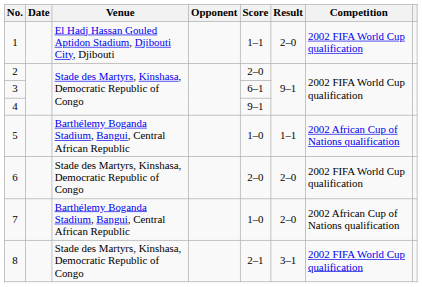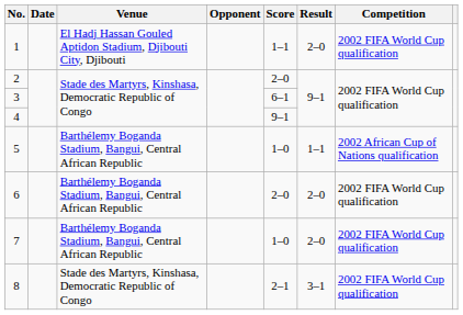6 | Venue: Stade des Martyrs, Kinshasa, Democratic Republic of Congo -> Barthélemy Boganda Stadium, Bangui, Central African Republic
7 | Competition: 2002 African Cup of Nations qualification -> 2002 FIFA World Cup qualification
